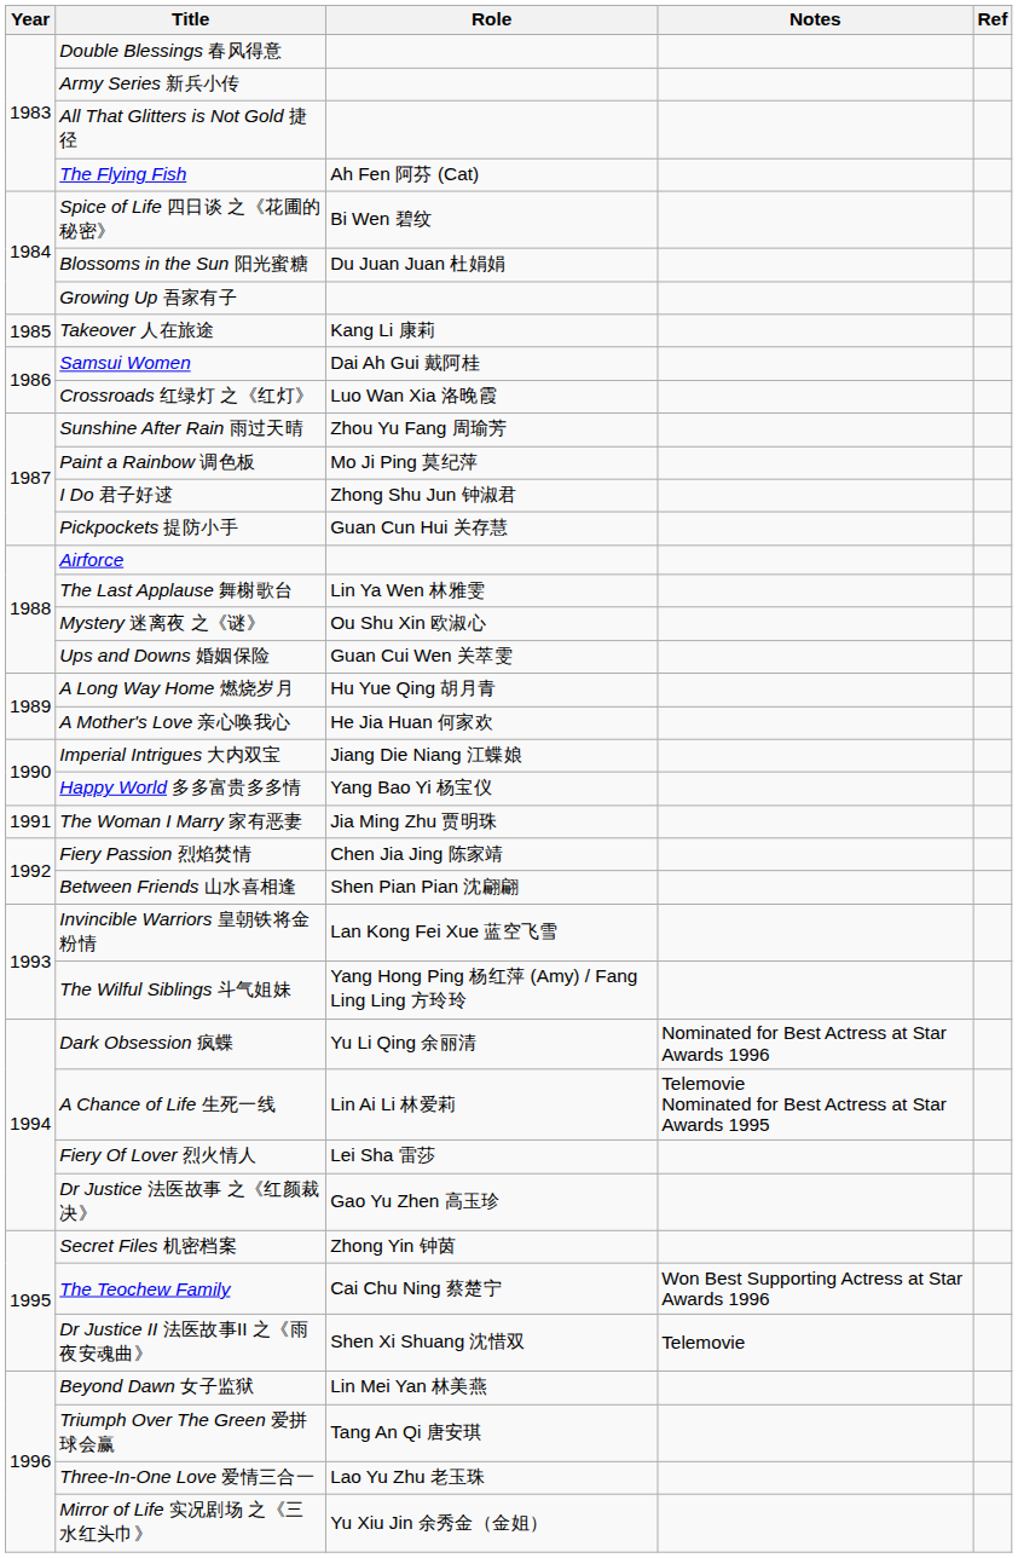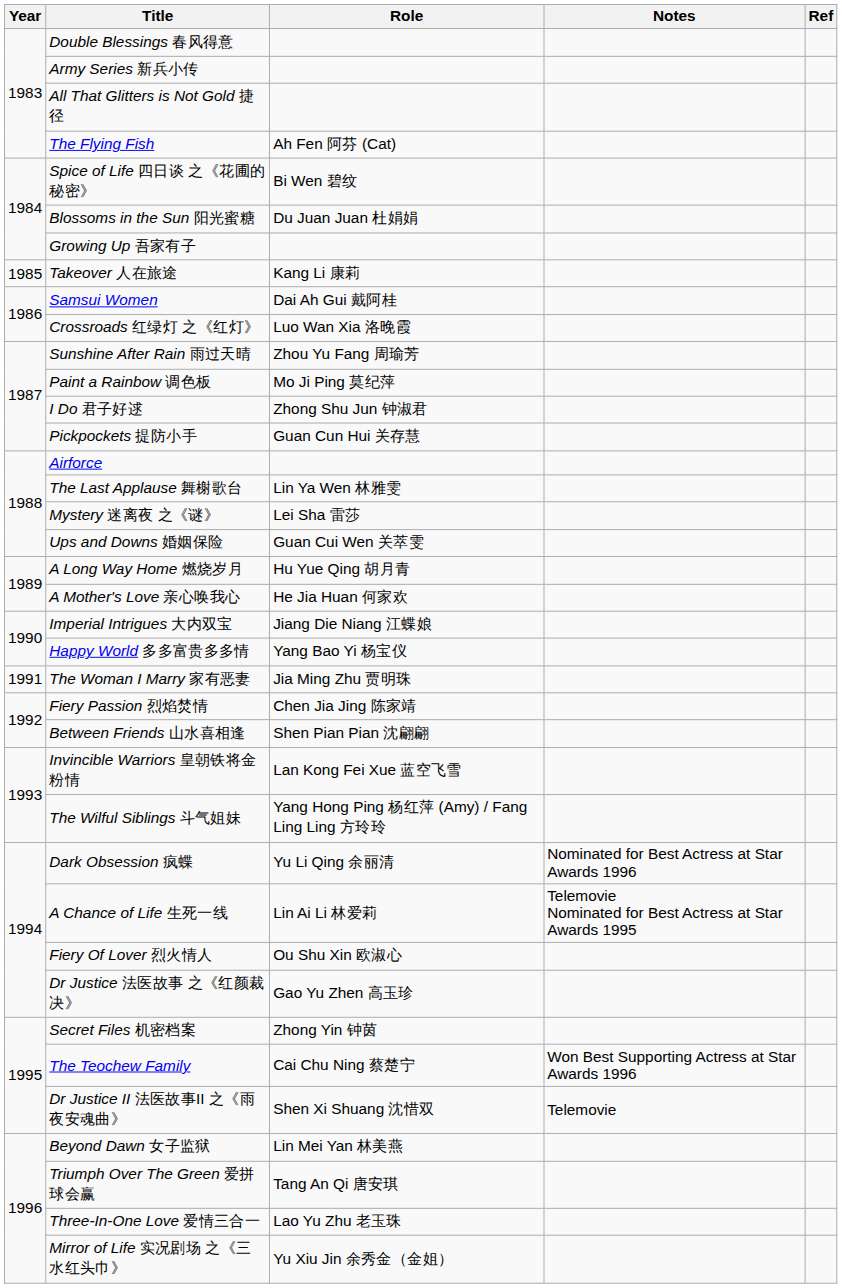Mystery 迷离夜 之《谜》 | Role: Ou Shu Xin 欧淑心 -> Lei Sha 雷莎
Fiery Of Lover 烈火情人 | Role: Lei Sha 雷莎 -> Ou Shu Xin 欧淑心
